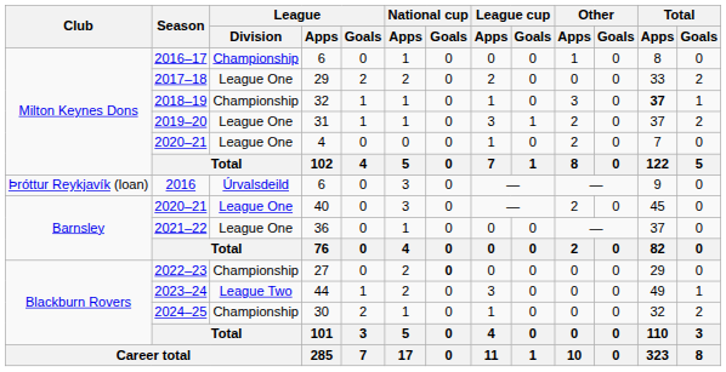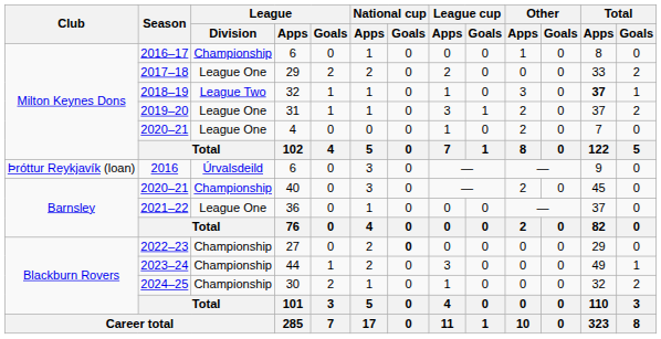2018–19 | League / Division: Championship -> League Two
2020–21 / 40 | League / Division: League One -> Championship
2023–24 | League / Division: League Two -> Championship
